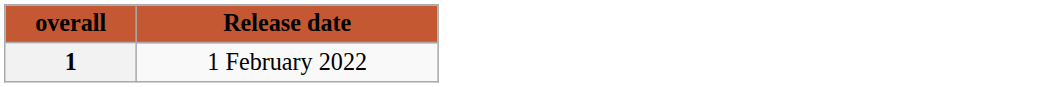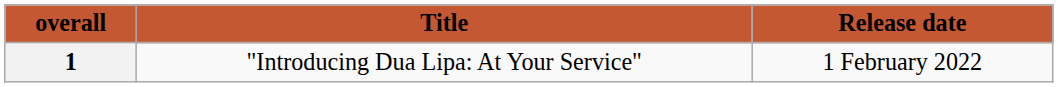+ column: Title | "Introducing Dua Lipa: At Your Service"
